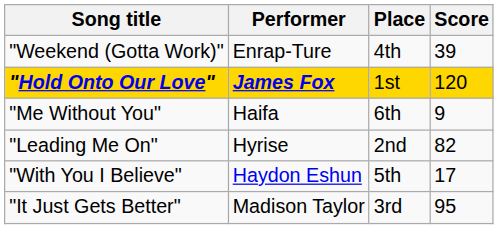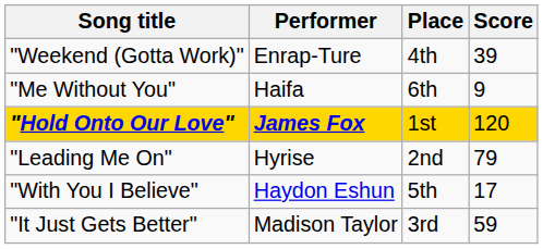rows swapped: "Hold Onto Our Love" <-> "Me Without You"
"Leading Me On" | Score: 82 -> 79
"It Just Gets Better" | Score: 95 -> 59
